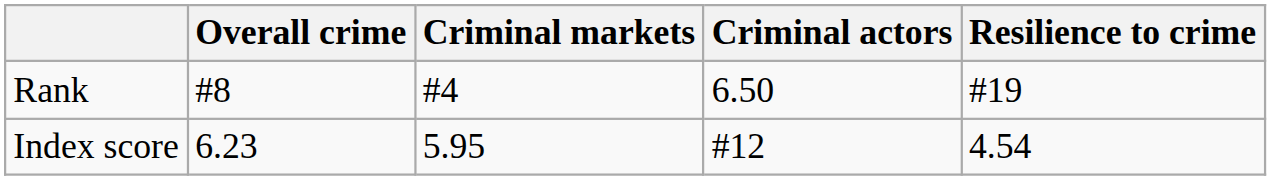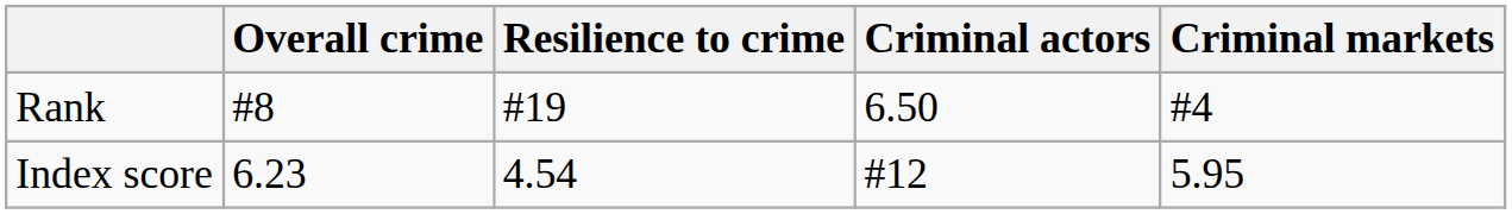columns swapped: Criminal markets <-> Resilience to crime
